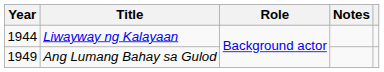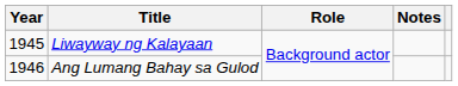Liwayway ng Kalayaan | Year: 1944 -> 1945
Ang Lumang Bahay sa Gulod | Year: 1949 -> 1946
